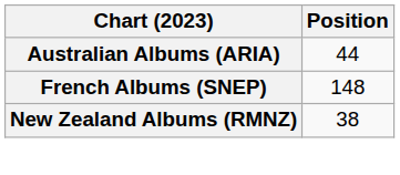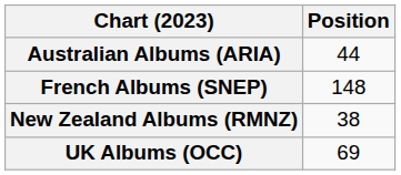+ row: UK Albums (OCC) | 69
